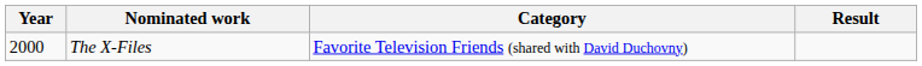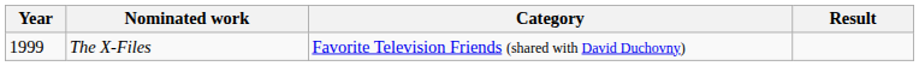The X-Files | Year: 2000 -> 1999
